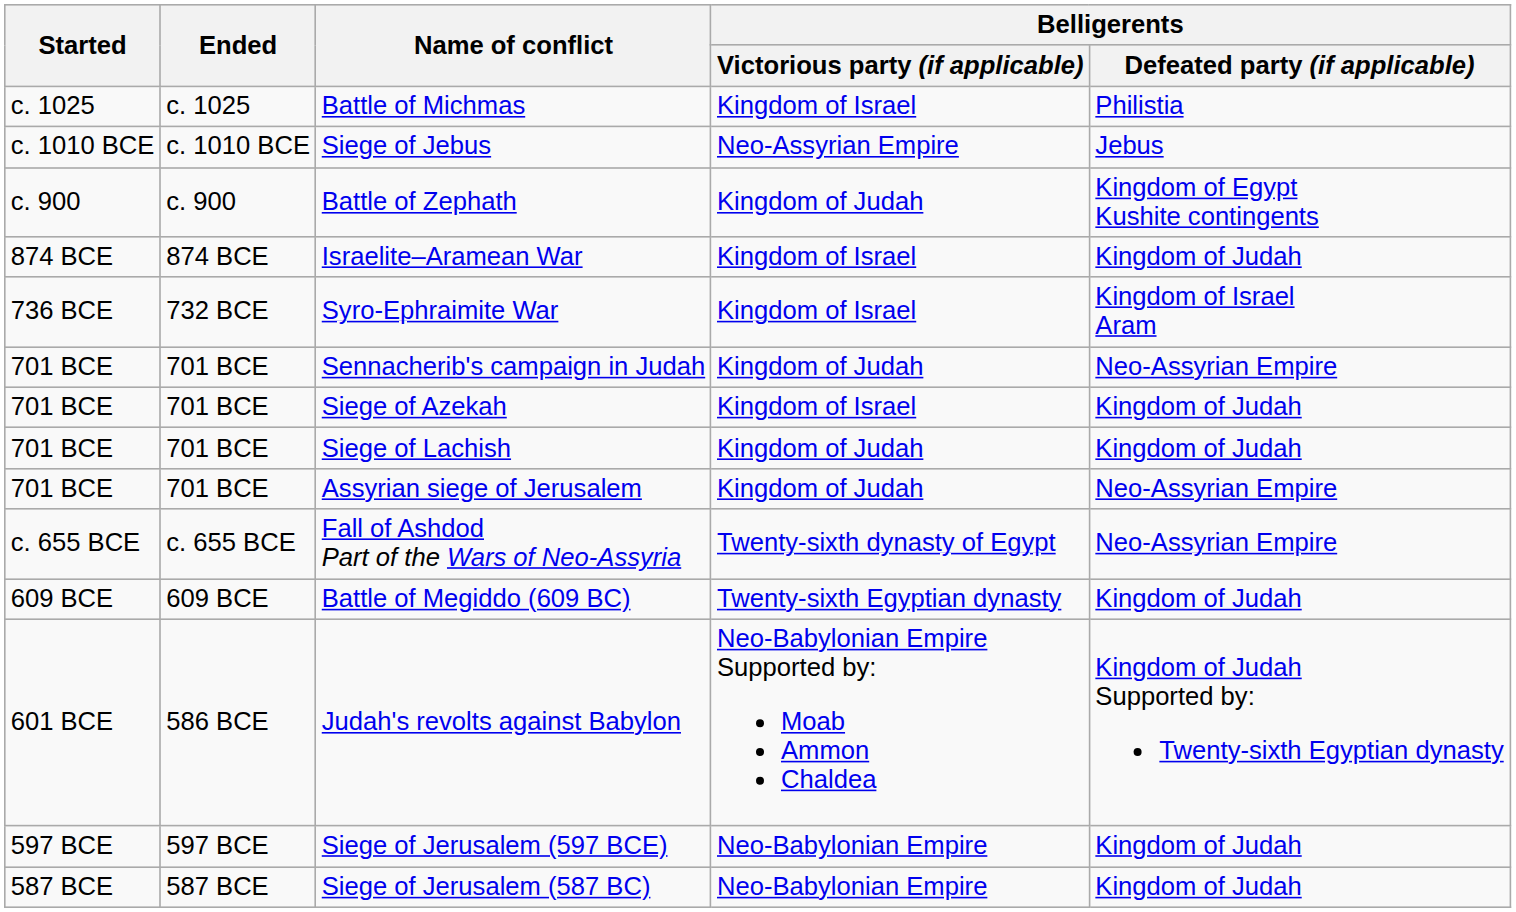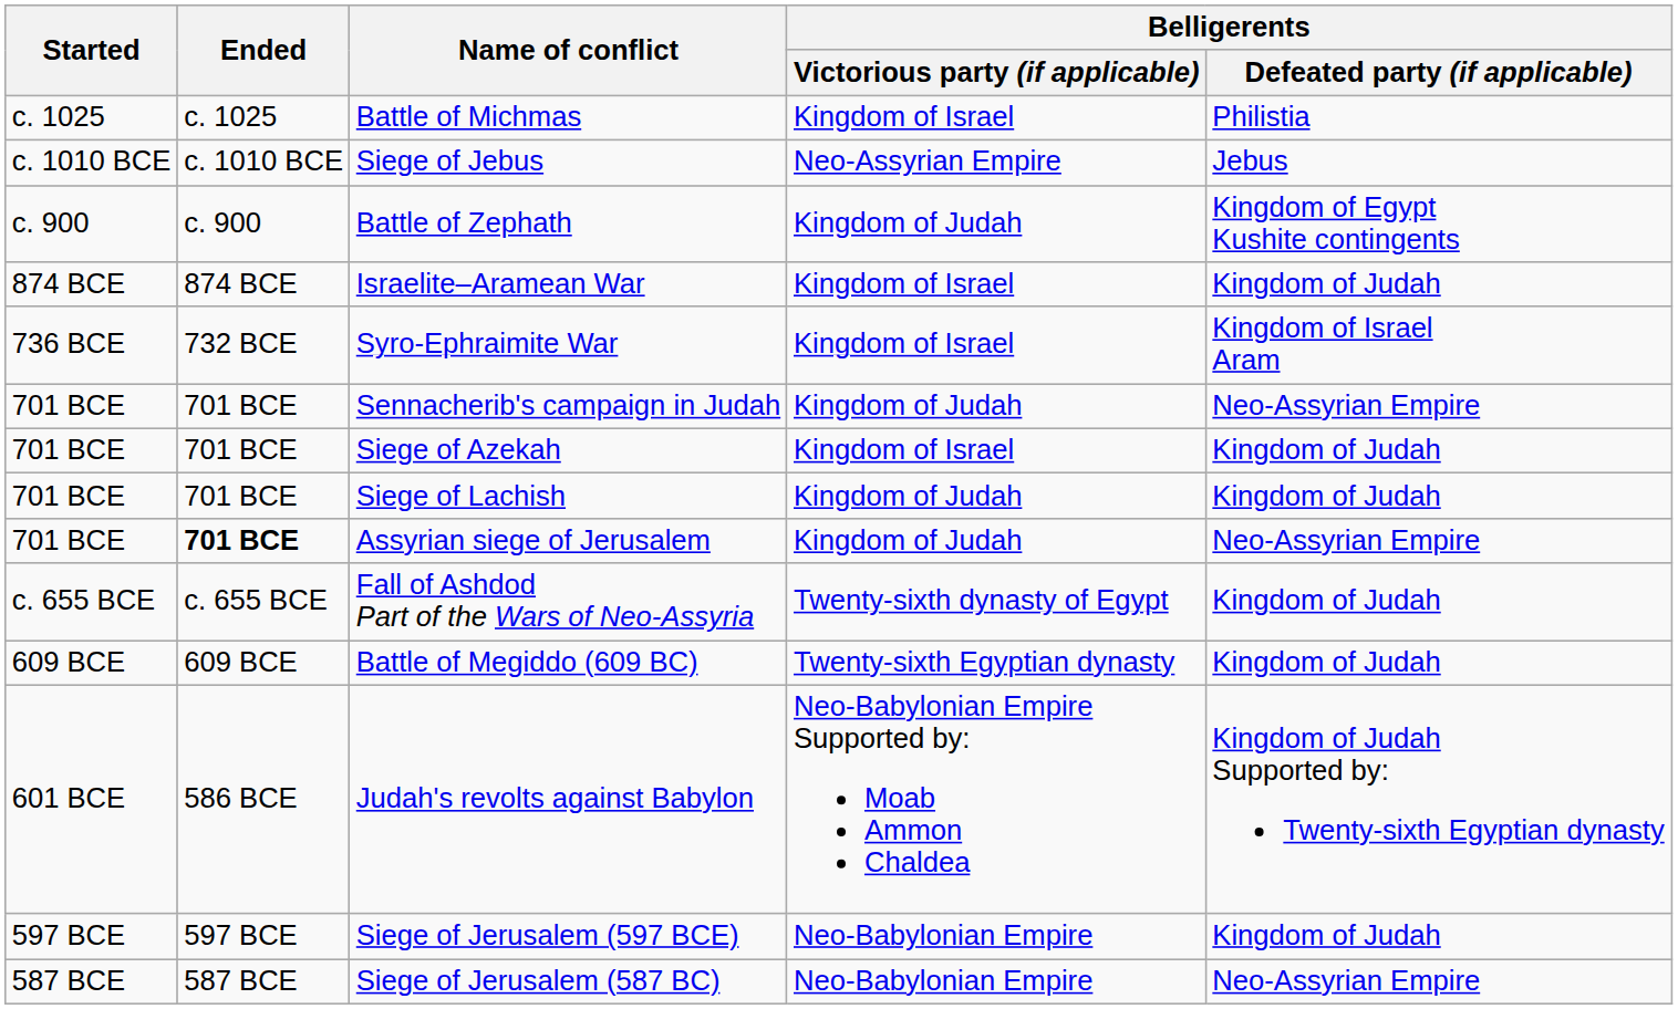Assyrian siege of Jerusalem | Ended: normal -> bold
Fall of Ashdod Part of the Wars of Neo-Assyria | Belligerents / Defeated party (if applicable): Neo-Assyrian Empire -> Kingdom of Judah
Siege of Jerusalem (587 BC) | Belligerents / Defeated party (if applicable): Kingdom of Judah -> Neo-Assyrian Empire
